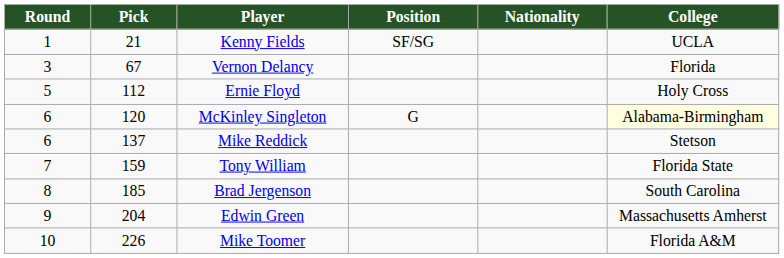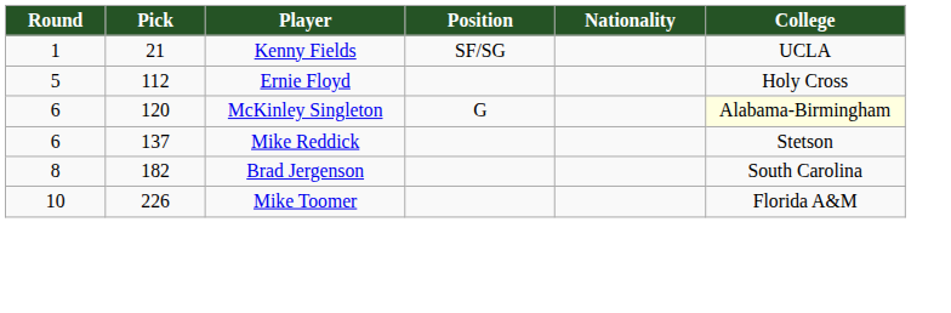- row: 3 | 67 | Vernon Delancy | Florida
- row: 7 | 159 | Tony William | Florida State
Brad Jergenson | Pick: 185 -> 182
- row: 9 | 204 | Edwin Green | Massachusetts Amherst
